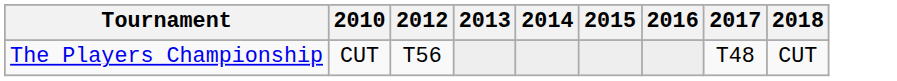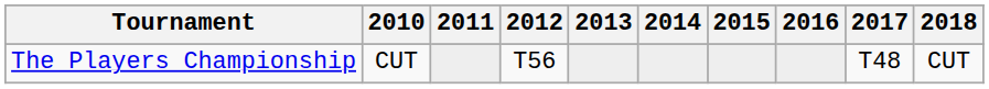+ column: 2011
